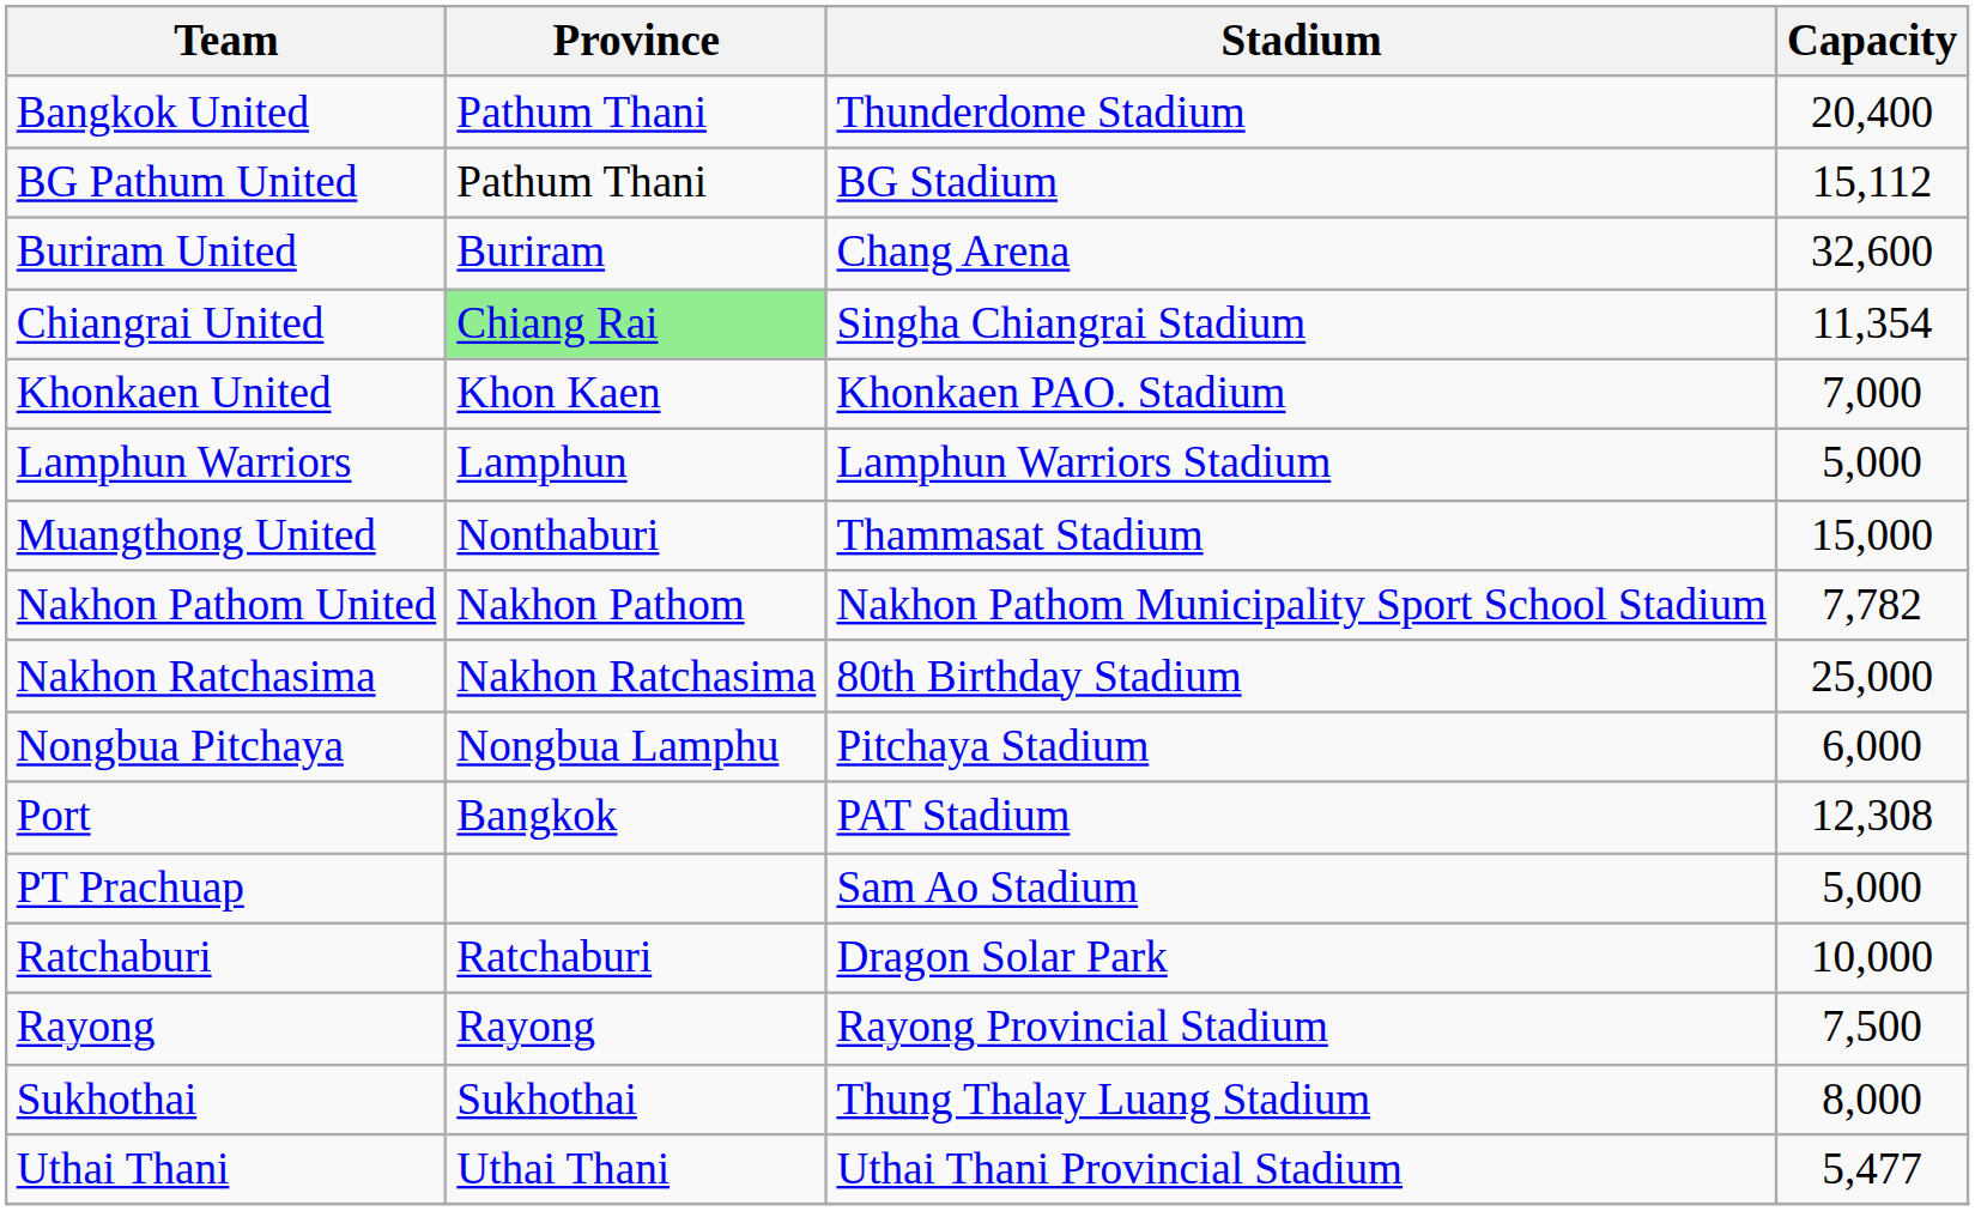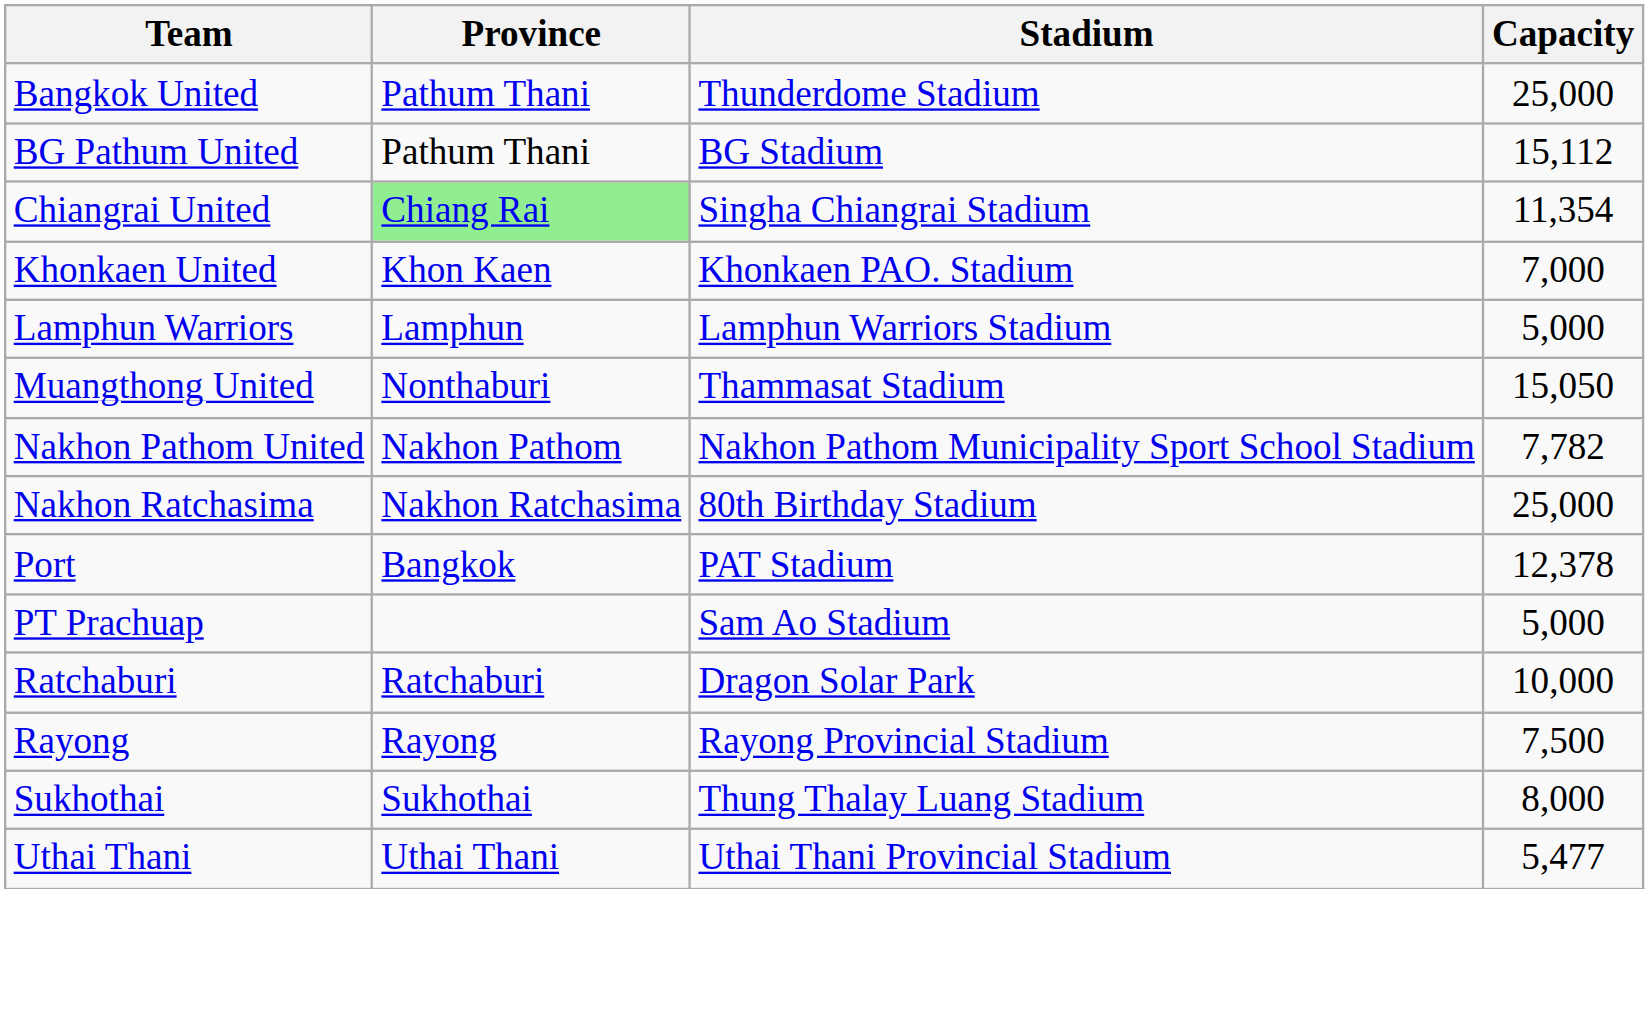Bangkok United | Capacity: 20,400 -> 25,000
- row: Buriram United | Buriram | Chang Arena | 32,600
Muangthong United | Capacity: 15,000 -> 15,050
- row: Nongbua Pitchaya | Nongbua Lamphu | Pitchaya Stadium | 6,000
Port | Capacity: 12,308 -> 12,378
